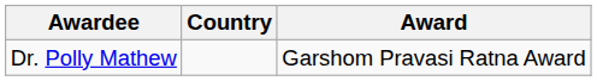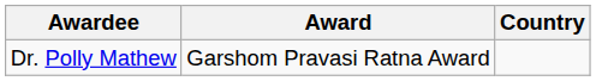columns swapped: Award <-> Country
